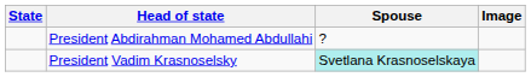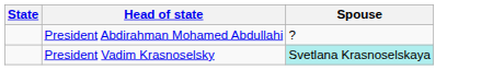- column: Image
